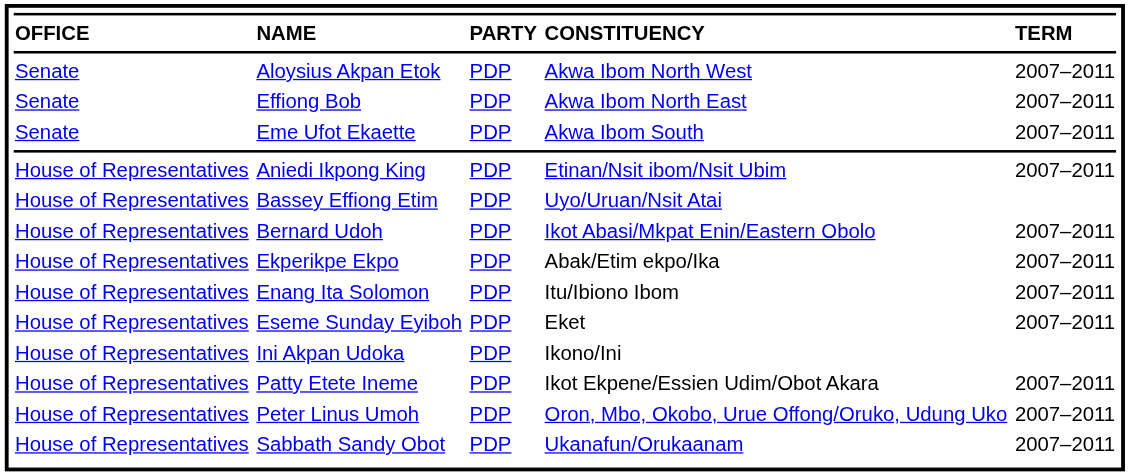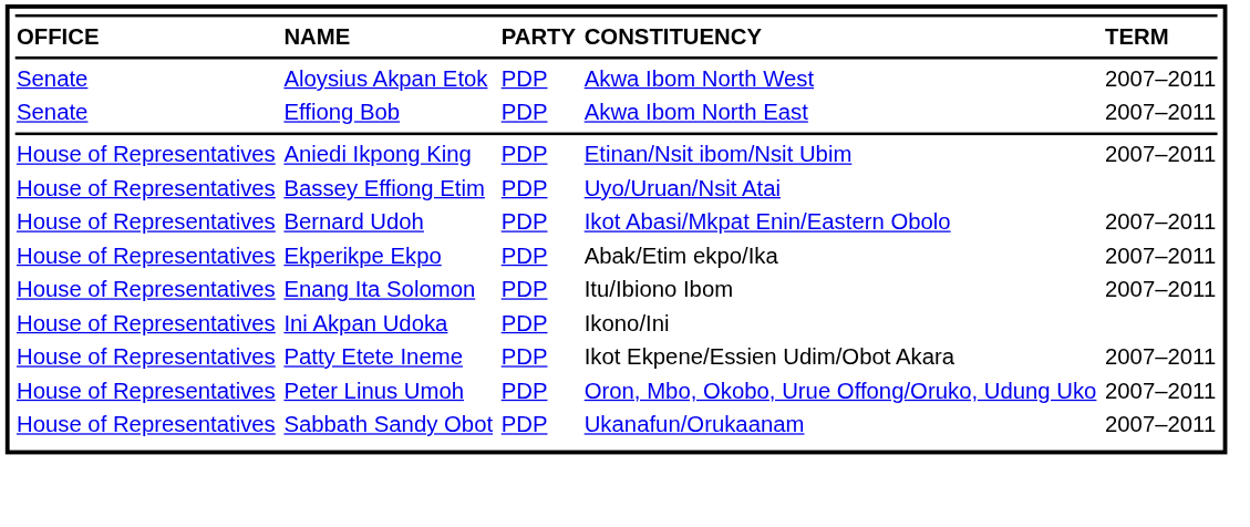- row: Senate | Eme Ufot Ekaette | PDP | Akwa Ibom South | 2007–2011
- row: House of Representatives | Eseme Sunday Eyiboh | PDP | Eket | 2007–2011
